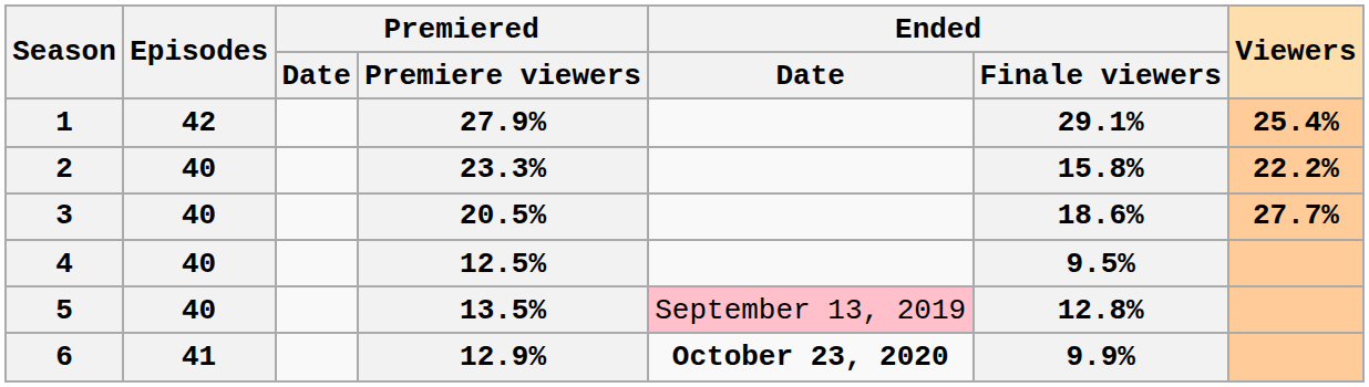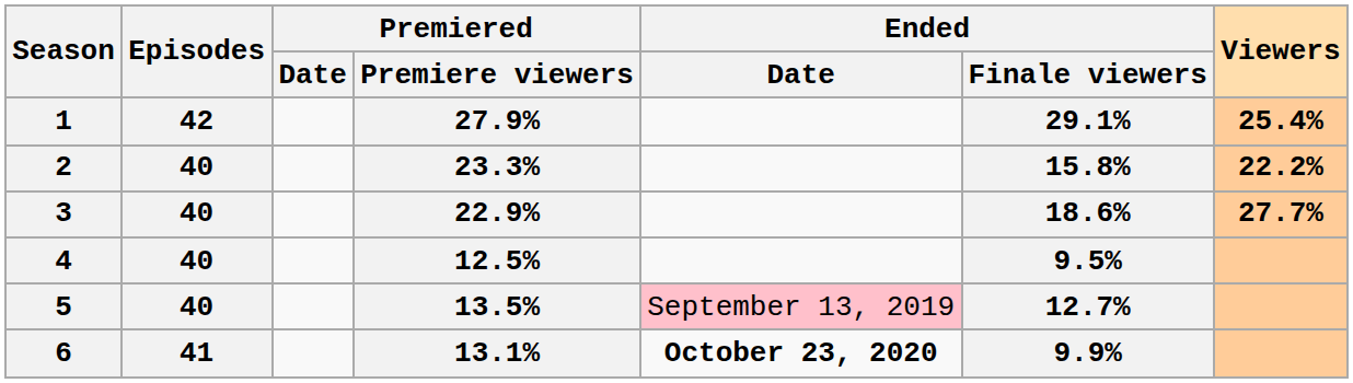3 | Premiered / Premiere viewers: 20.5% -> 22.9%
5 | Ended / Finale viewers: 12.8% -> 12.7%
6 | Premiered / Premiere viewers: 12.9% -> 13.1%
